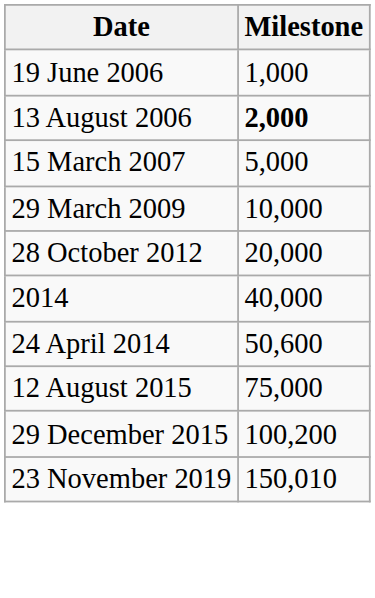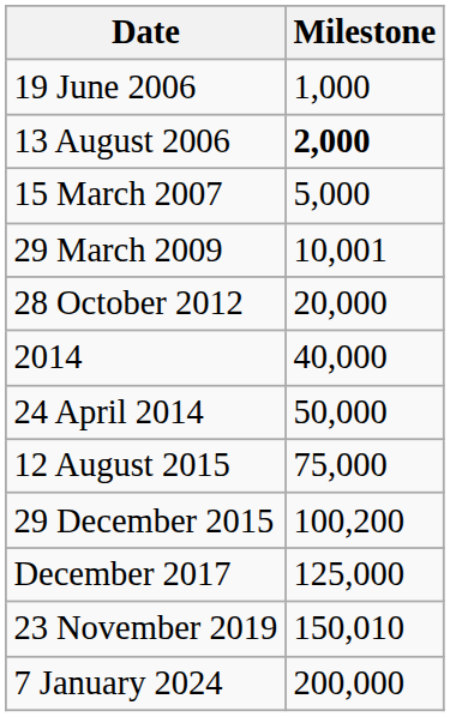29 March 2009 | Milestone: 10,000 -> 10,001
24 April 2014 | Milestone: 50,600 -> 50,000
+ row: December 2017 | 125,000
+ row: 7 January 2024 | 200,000
